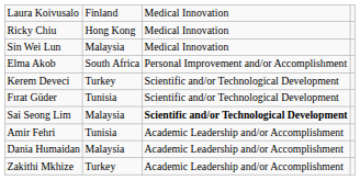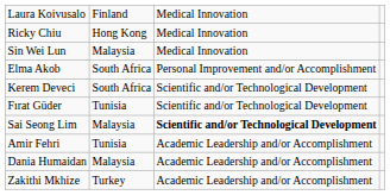Kerem Deveci | column 2: Turkey -> South Africa
